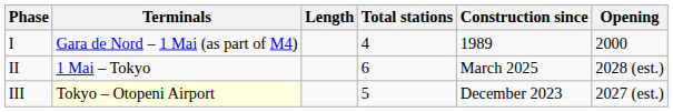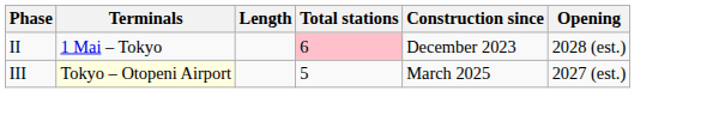- row: I | Gara de Nord – 1 Mai (as part of M4) | 4 | 1989 | 2000
II | Total stations: no background -> pink background
II | Construction since: March 2025 -> December 2023
III | Construction since: December 2023 -> March 2025
